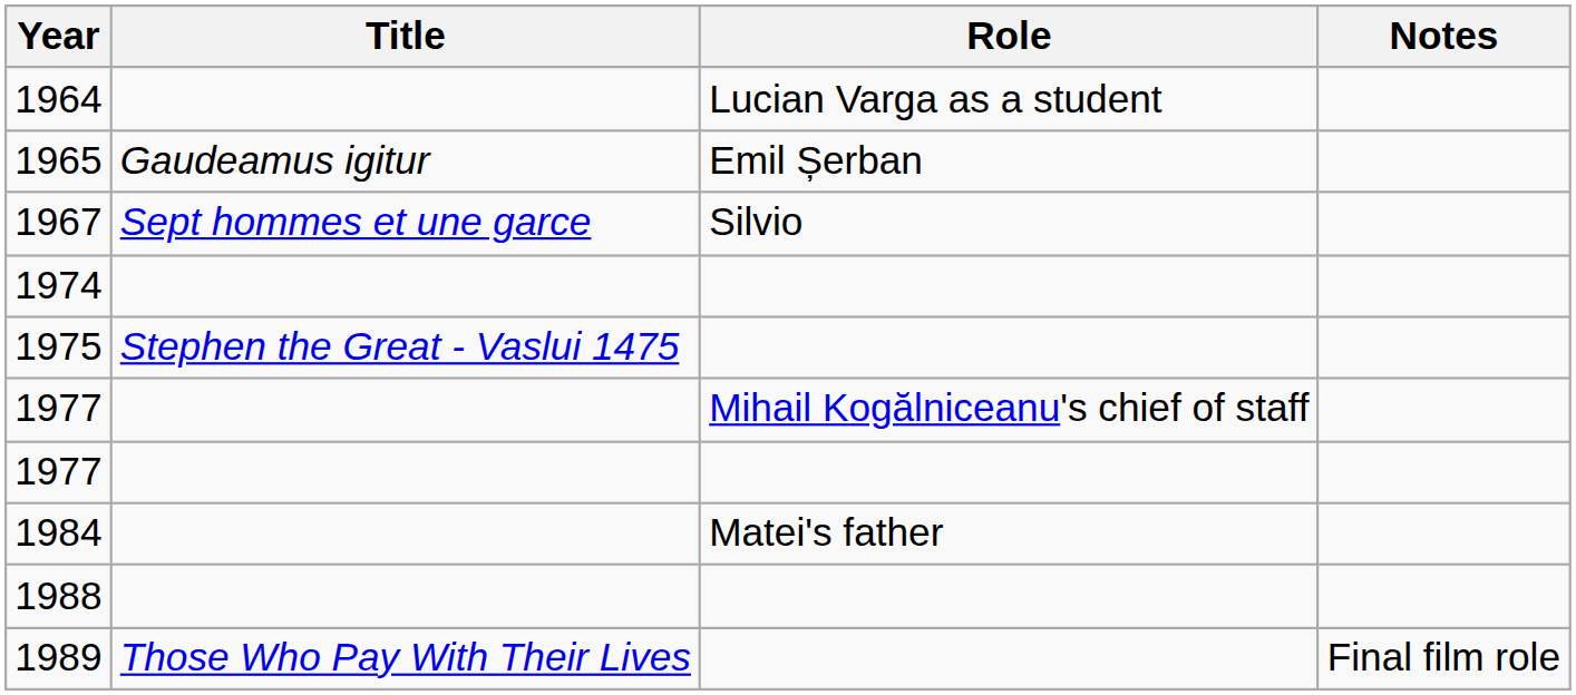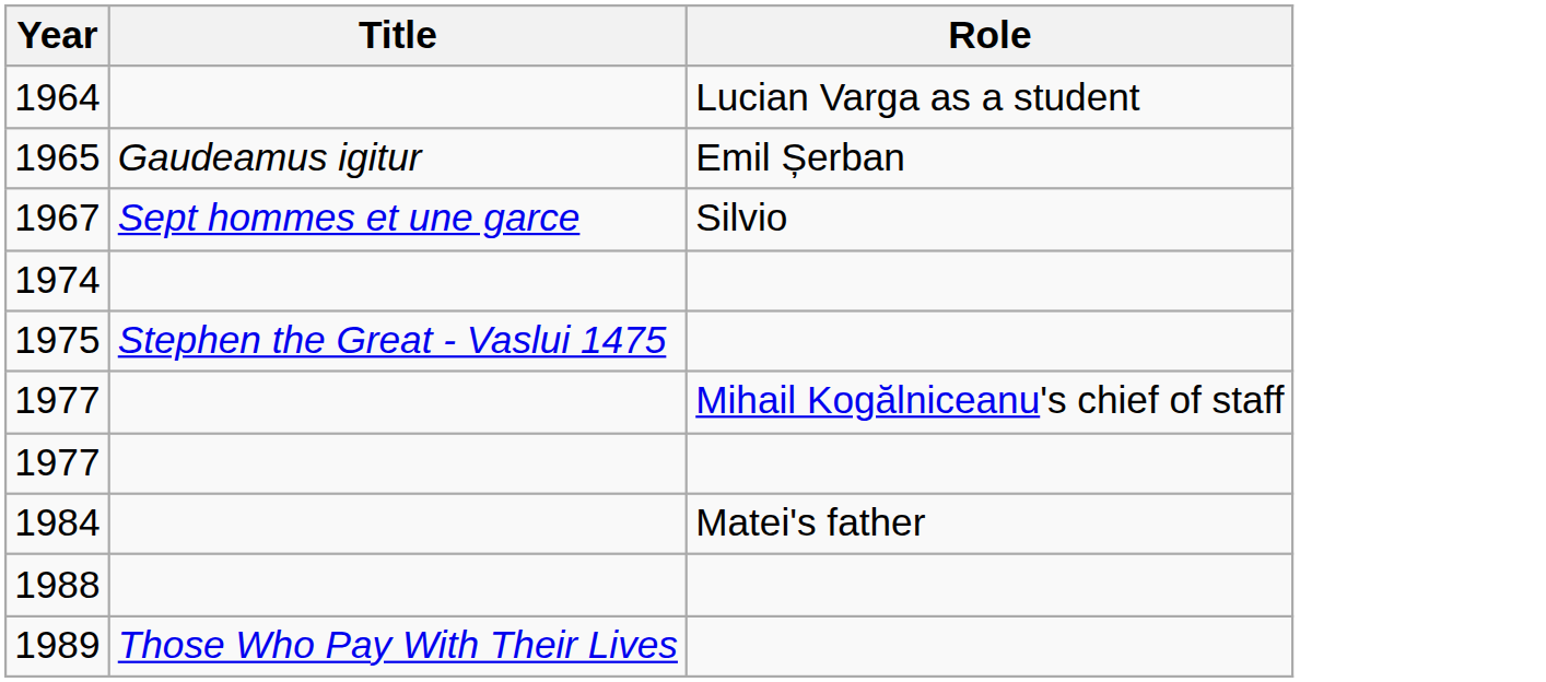- column: Notes | Final film role
